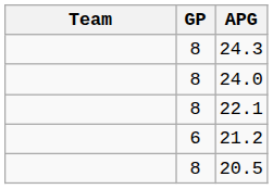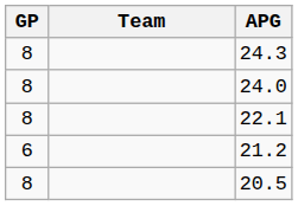columns swapped: Team <-> GP
